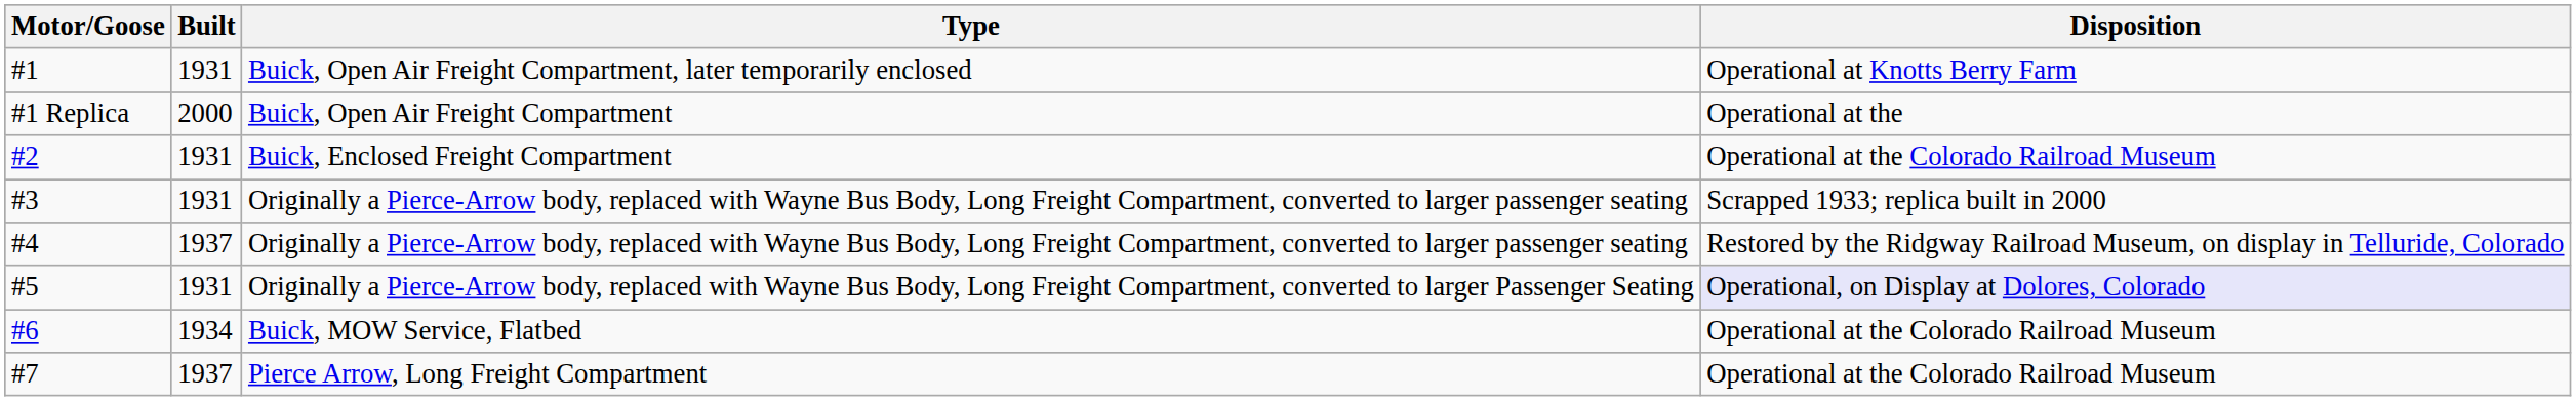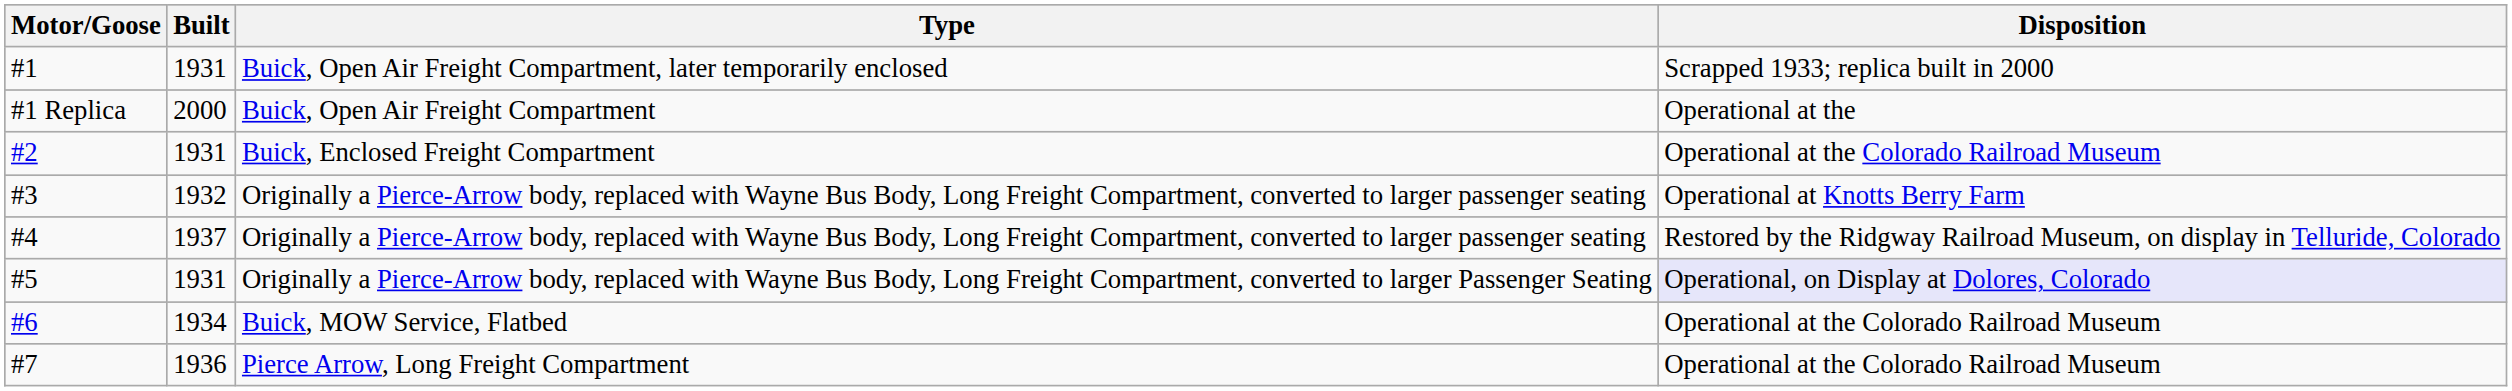#1 | Disposition: Operational at Knotts Berry Farm -> Scrapped 1933; replica built in 2000
#3 | Built: 1931 -> 1932
#3 | Disposition: Scrapped 1933; replica built in 2000 -> Operational at Knotts Berry Farm
#7 | Built: 1937 -> 1936
